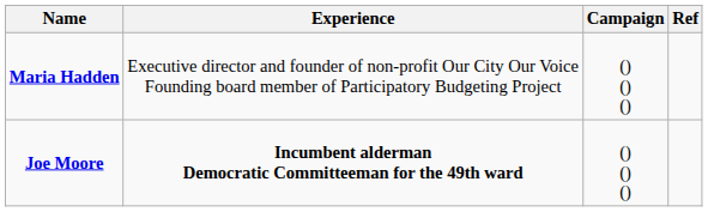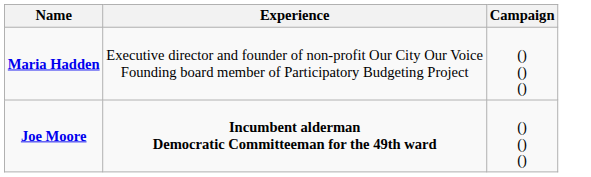- column: Ref
